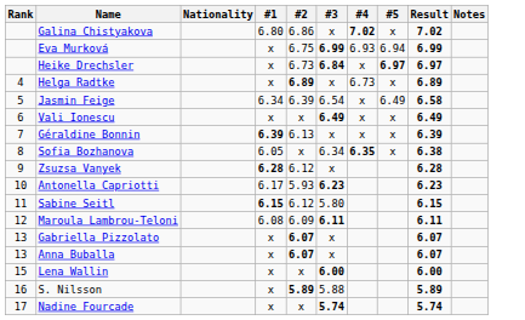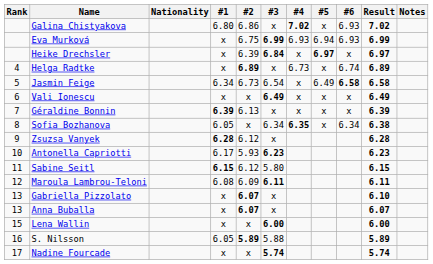+ column: #6 | 6.93 | 6.93 | x | 6.74 | 6.58 | x | x | 6.34
Heike Drechsler | #2: 6.73 -> 6.39
Jasmin Feige | #2: 6.39 -> 6.73
Gabriella Pizzolato | Result: 6.07 -> 6.10
S. Nilsson | #1: x -> 6.05
